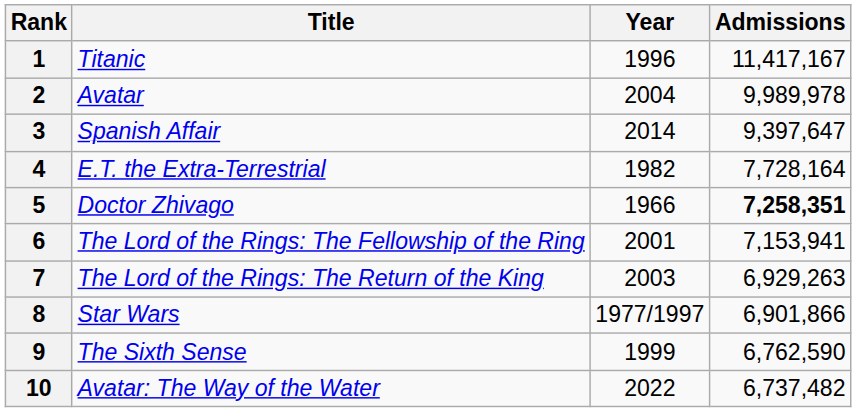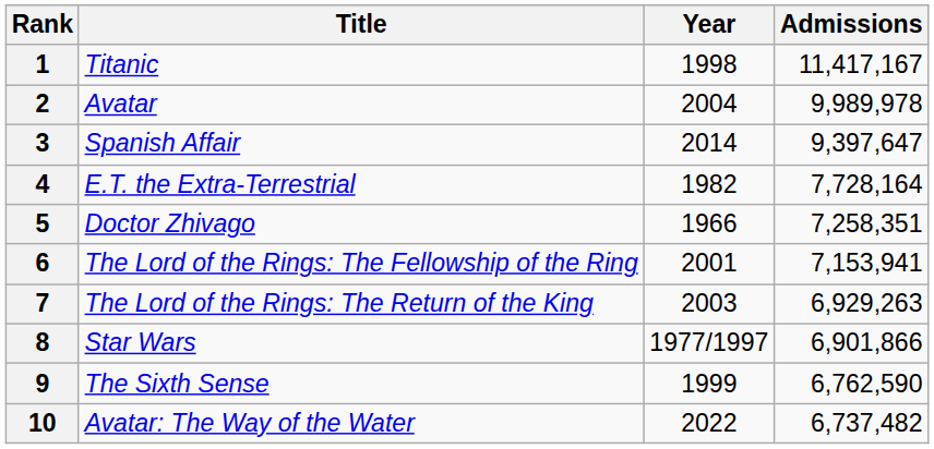1 | Year: 1996 -> 1998
5 | Admissions: bold -> normal
